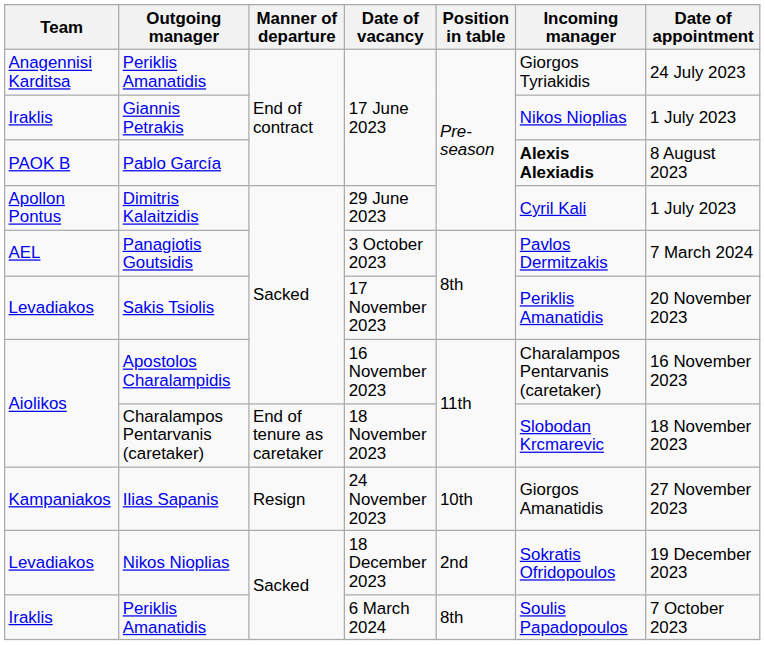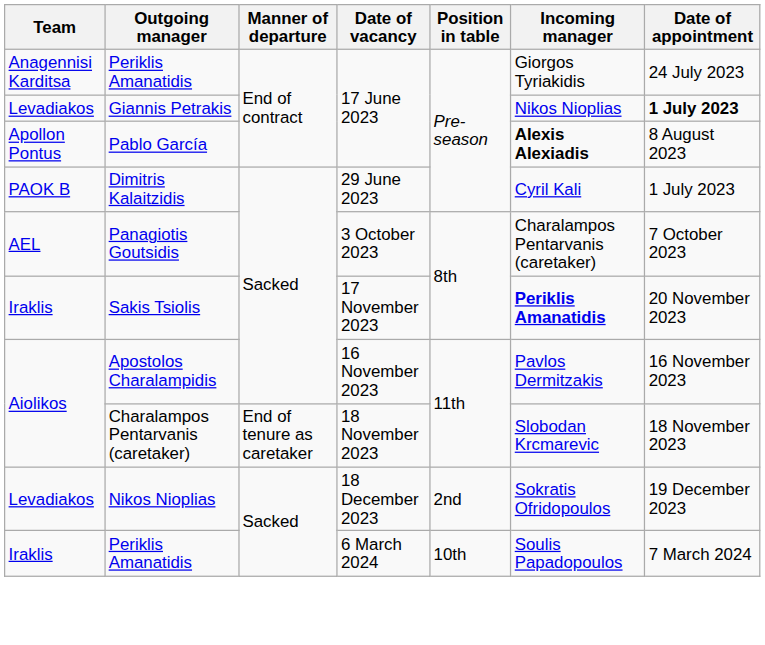Giannis Petrakis | Team: Iraklis -> Levadiakos
Giannis Petrakis | Date of appointment: normal -> bold
Pablo García | Team: PAOK B -> Apollon Pontus
Dimitris Kalaitzidis | Team: Apollon Pontus -> PAOK B
Panagiotis Goutsidis | Incoming manager: Pavlos Dermitzakis -> Charalampos Pentarvanis (caretaker)
Panagiotis Goutsidis | Date of appointment: 7 March 2024 -> 7 October 2023
Sakis Tsiolis | Team: Levadiakos -> Iraklis
Sakis Tsiolis | Incoming manager: normal -> bold
Apostolos Charalampidis | Incoming manager: Charalampos Pentarvanis (caretaker) -> Pavlos Dermitzakis
- row: Kampaniakos | Ilias Sapanis | Resign | 24 November 2023 | 10th | Giorgos Amanatidis | 27 November 2023
Periklis Amanatidis / 6 March 2024 | Position in table: 8th -> 10th
Periklis Amanatidis / 6 March 2024 | Date of appointment: 7 October 2023 -> 7 March 2024
